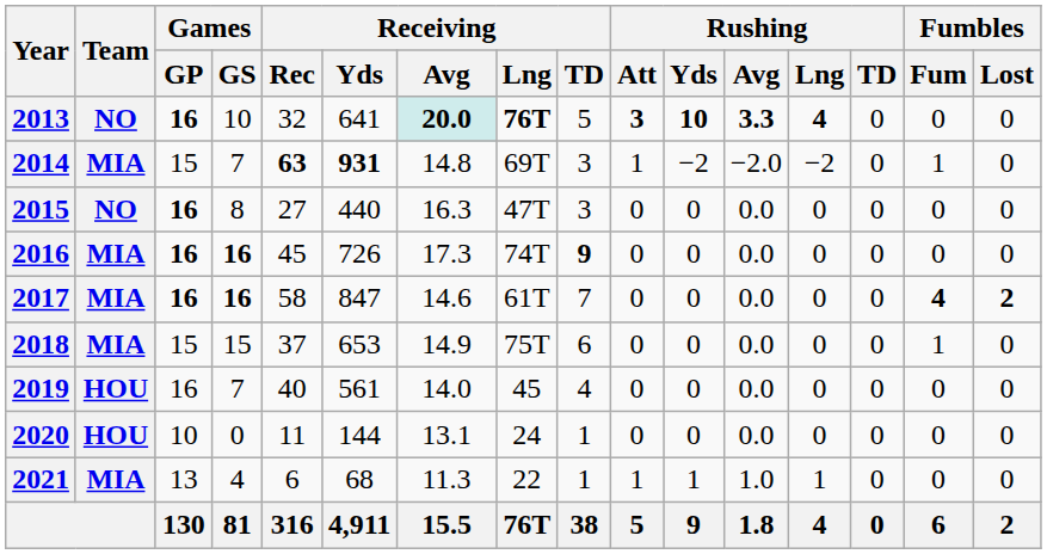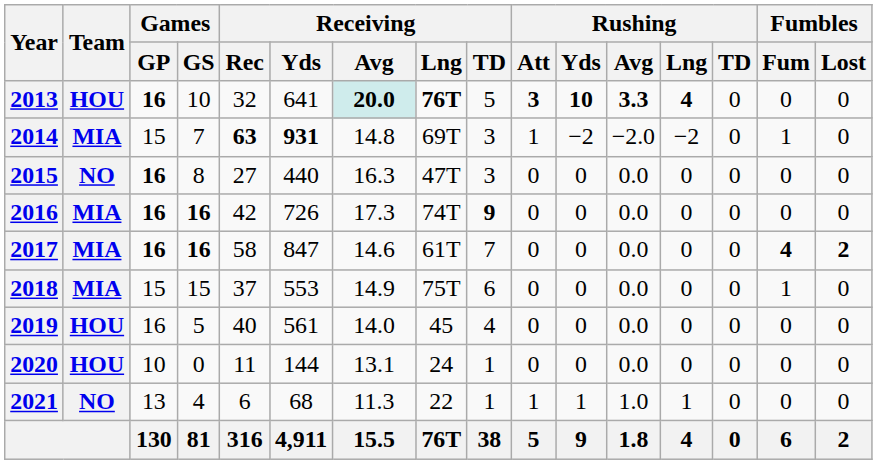2013 | Team: NO -> HOU
2016 | Receiving / Rec: 45 -> 42
2018 | Receiving / Yds: 653 -> 553
2019 | Games / GS: 7 -> 5
2021 | Team: MIA -> NO
